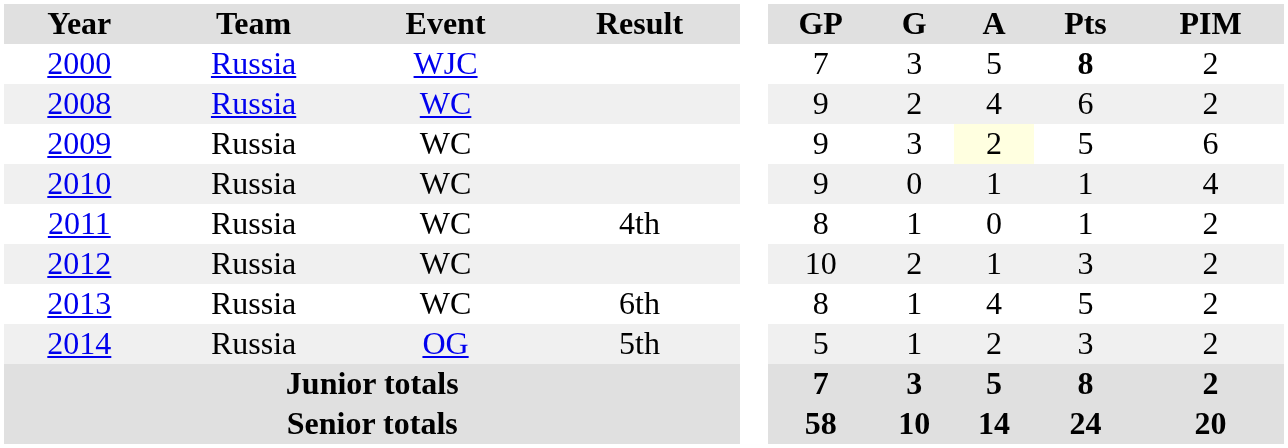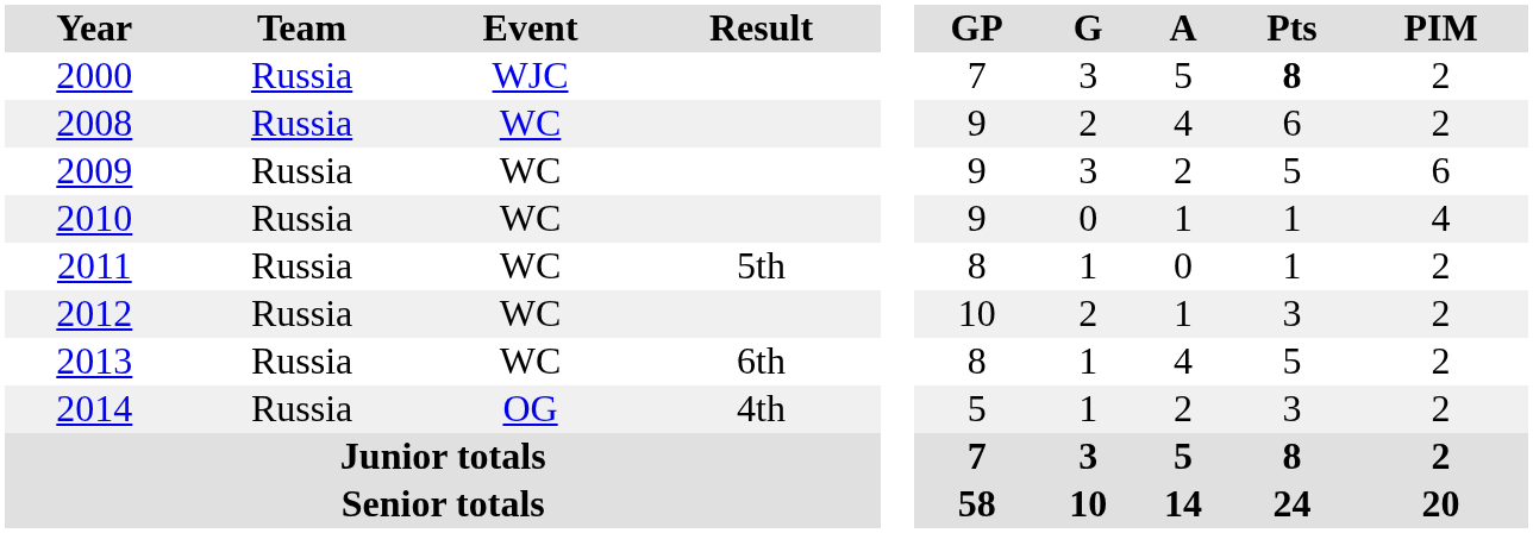2009 | A: lightyellow background -> no background
2011 | Result: 4th -> 5th
2014 | Result: 5th -> 4th
